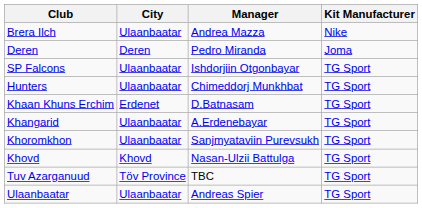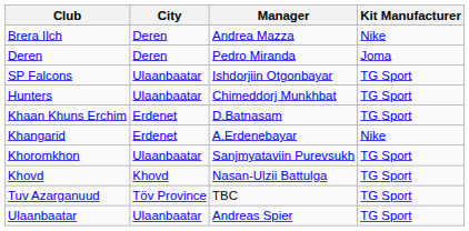Brera Ilch | City: Ulaanbaatar -> Deren
Khangarid | City: Ulaanbaatar -> Erdenet
Khangarid | Kit Manufacturer: TG Sport -> Nike
